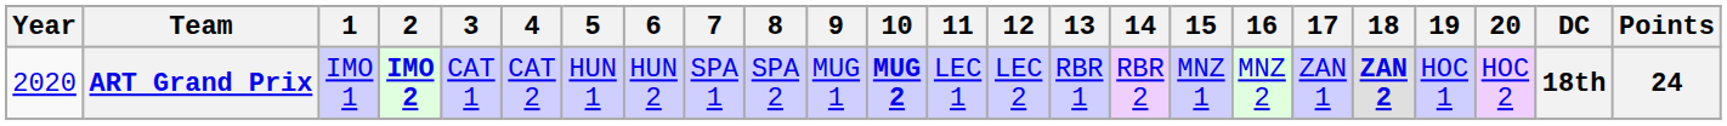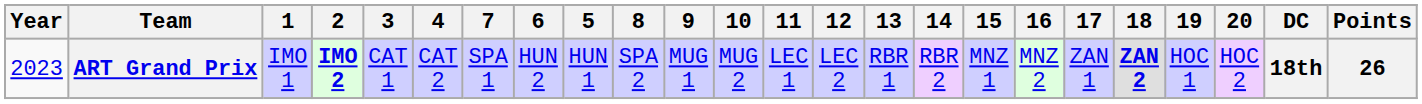columns swapped: 5 <-> 7
ART Grand Prix | Year: 2020 -> 2023
ART Grand Prix | 10: bold -> normal
ART Grand Prix | Points: 24 -> 26
